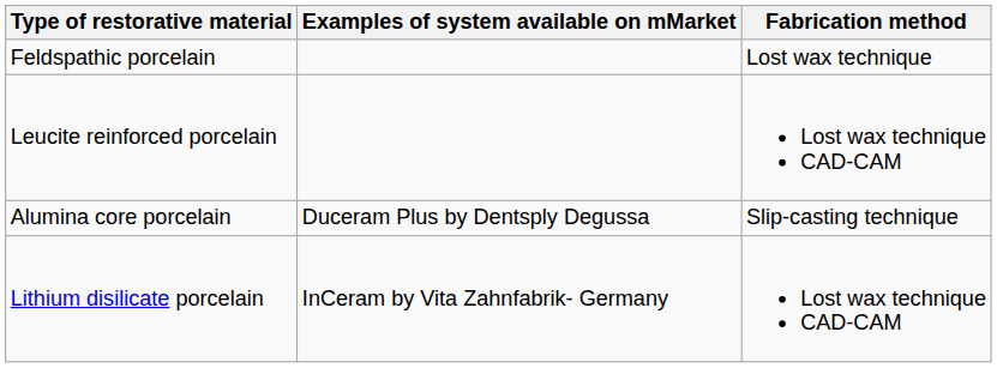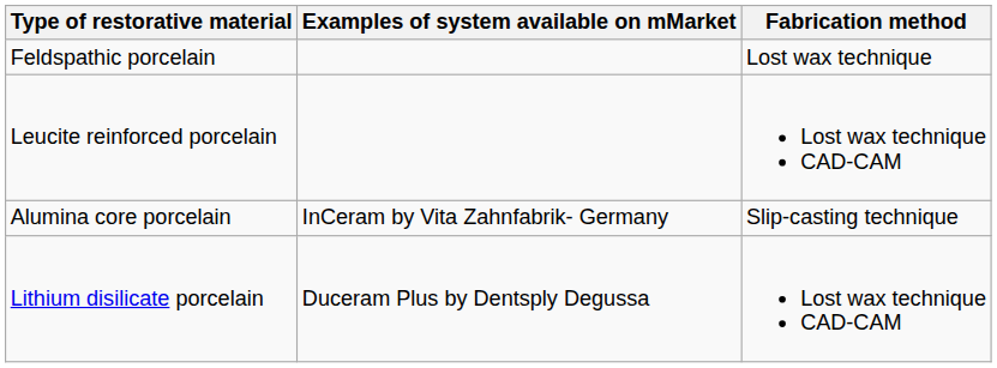Alumina core porcelain | Examples of system available on mMarket: Duceram Plus by Dentsply Degussa -> InCeram by Vita Zahnfabrik- Germany
Lithium disilicate porcelain | Examples of system available on mMarket: InCeram by Vita Zahnfabrik- Germany -> Duceram Plus by Dentsply Degussa
